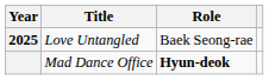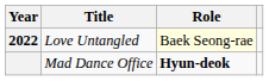Love Untangled | Year: 2025 -> 2022
Love Untangled | Role: no background -> lightyellow background
